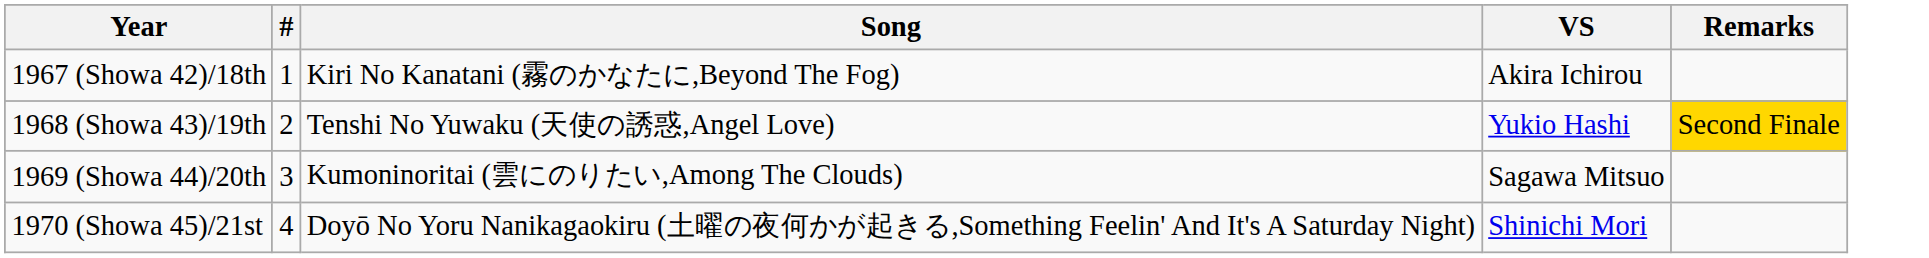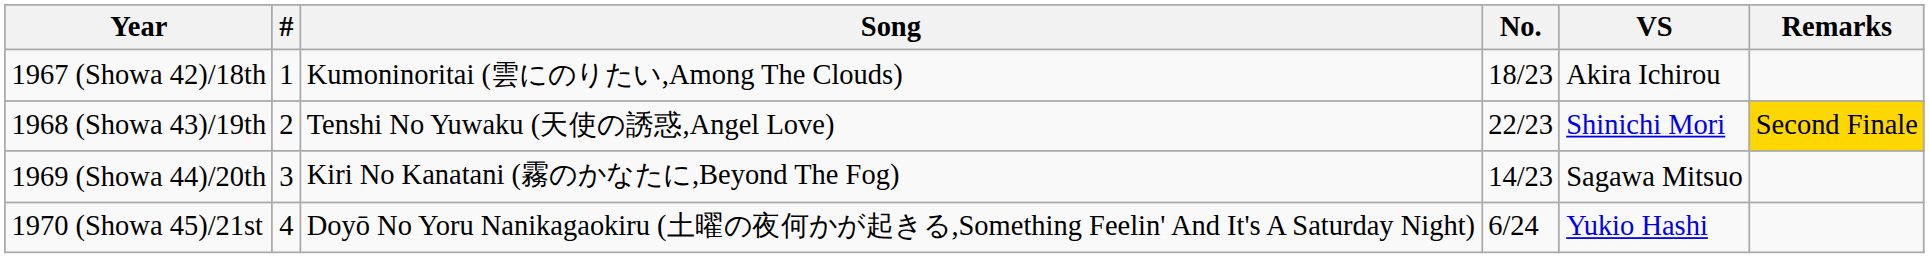+ column: No. | 18/23 | 22/23 | 14/23 | 6/24
1967 (Showa 42)/18th | Song: Kiri No Kanatani (霧のかなたに,Beyond The Fog) -> Kumoninoritai (雲にのりたい,Among The Clouds)
1968 (Showa 43)/19th | VS: Yukio Hashi -> Shinichi Mori
1969 (Showa 44)/20th | Song: Kumoninoritai (雲にのりたい,Among The Clouds) -> Kiri No Kanatani (霧のかなたに,Beyond The Fog)
1970 (Showa 45)/21st | VS: Shinichi Mori -> Yukio Hashi
